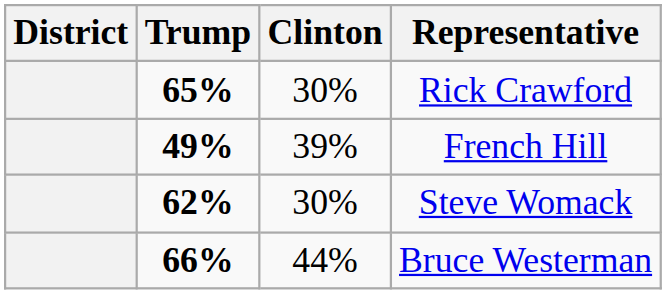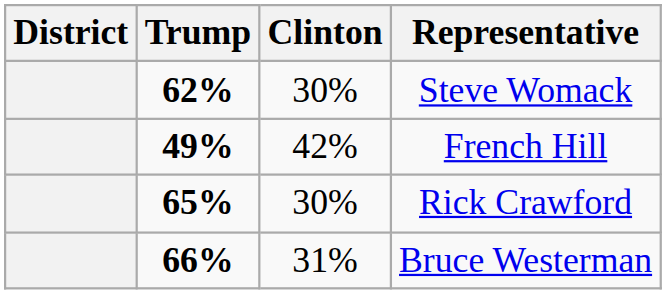rows swapped: Rick Crawford <-> Steve Womack
French Hill | Clinton: 39% -> 42%
Bruce Westerman | Clinton: 44% -> 31%
